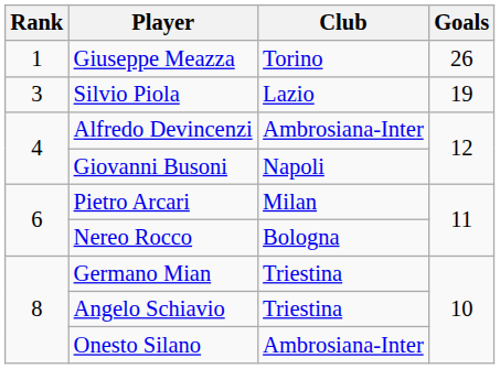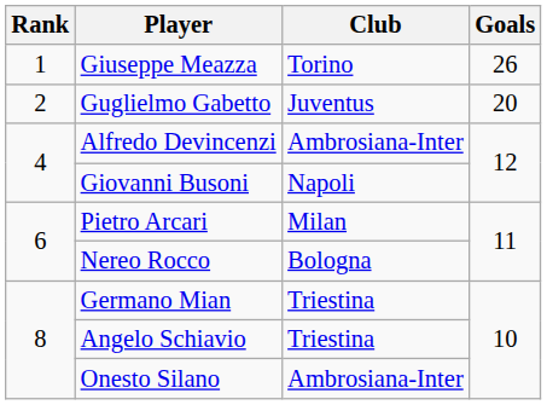+ row: 2 | Guglielmo Gabetto | Juventus | 20
- row: 3 | Silvio Piola | Lazio | 19
